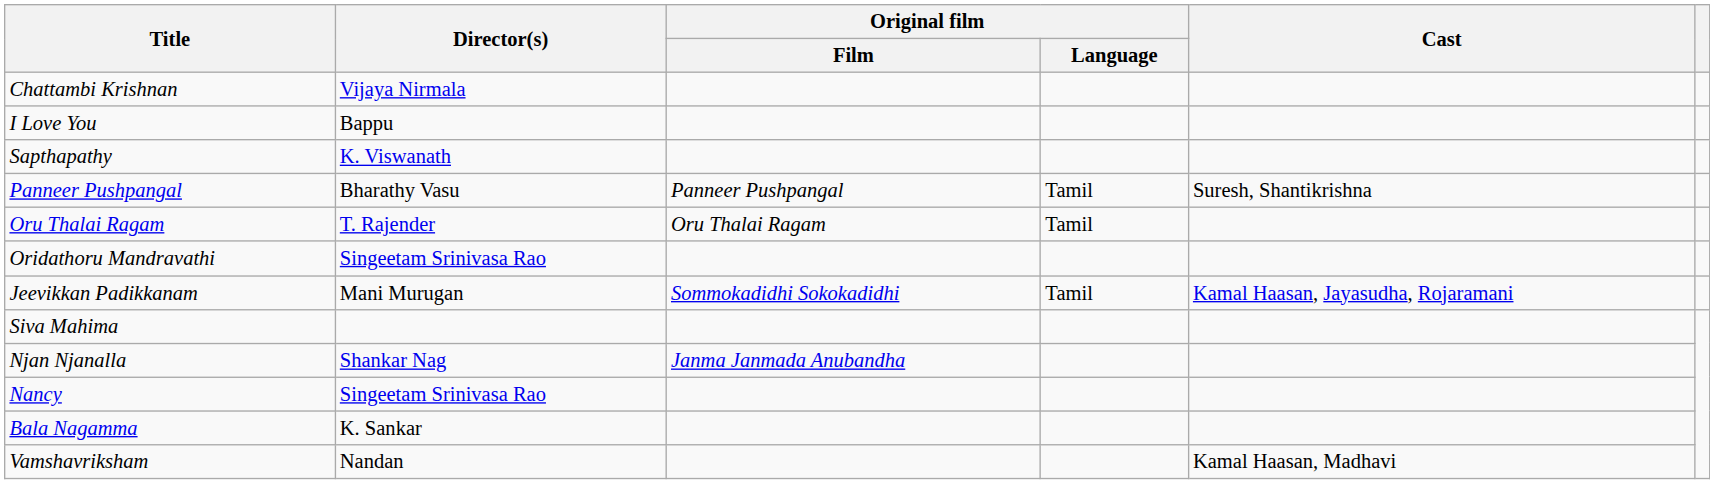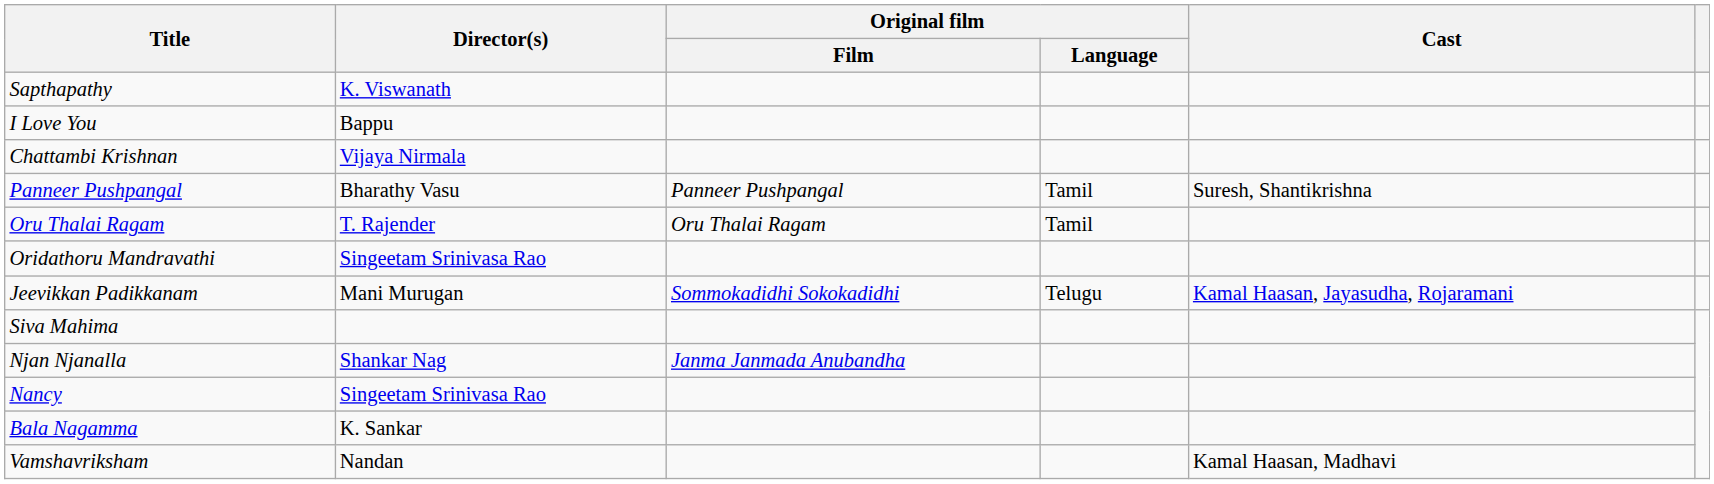rows swapped: Chattambi Krishnan <-> Sapthapathy
Jeevikkan Padikkanam | Original film / Language: Tamil -> Telugu
